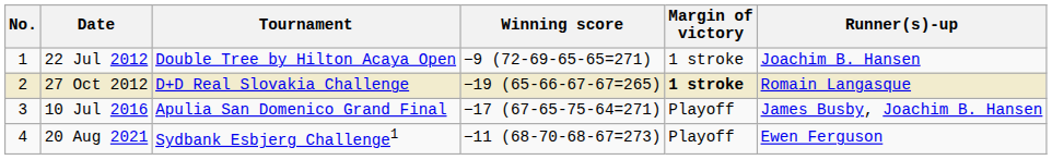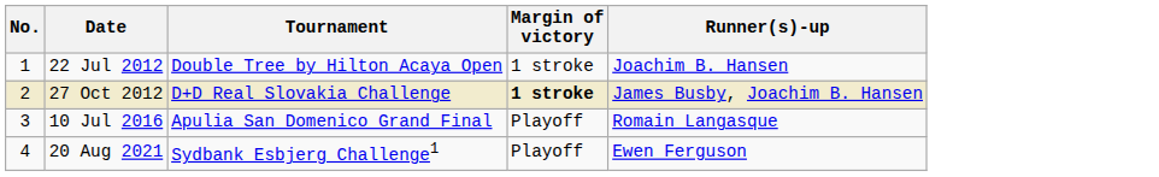- column: Winning score | −9 (72-69-65-65=271) | −19 (65-66-67-67=265) | −17 (67-65-75-64=271) | −11 (68-70-68-67=273)
27 Oct 2012 | Runner(s)-up: Romain Langasque -> James Busby, Joachim B. Hansen
10 Jul 2016 | Runner(s)-up: James Busby, Joachim B. Hansen -> Romain Langasque
